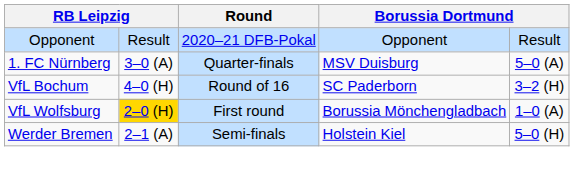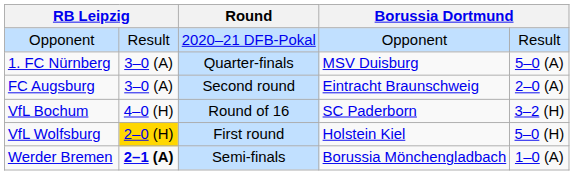+ row: FC Augsburg | 3–0 (A) | Second round | Eintracht Braunschweig | 2–0 (A)
VfL Wolfsburg | column 4: Borussia Mönchengladbach -> Holstein Kiel
VfL Wolfsburg | column 5: 1–0 (A) -> 5–0 (H)
Werder Bremen | column 2: normal -> bold
Werder Bremen | column 4: Holstein Kiel -> Borussia Mönchengladbach
Werder Bremen | column 5: 5–0 (H) -> 1–0 (A)
